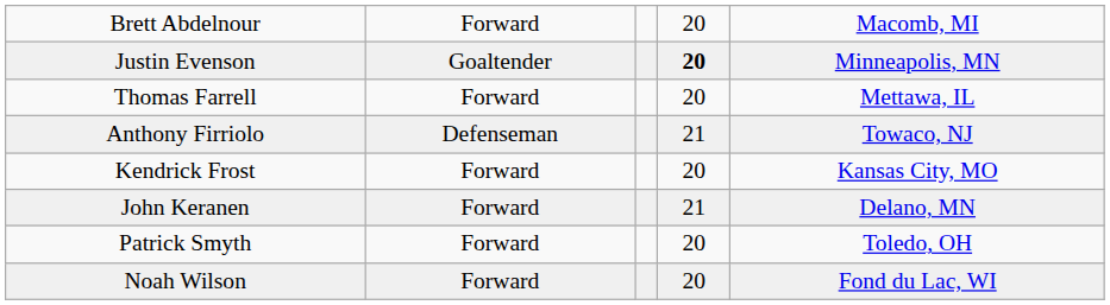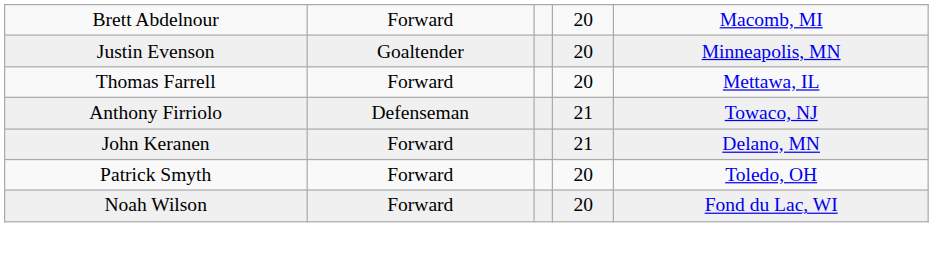Justin Evenson | column 4: bold -> normal
- row: Kendrick Frost | Forward | 20 | Kansas City, MO
